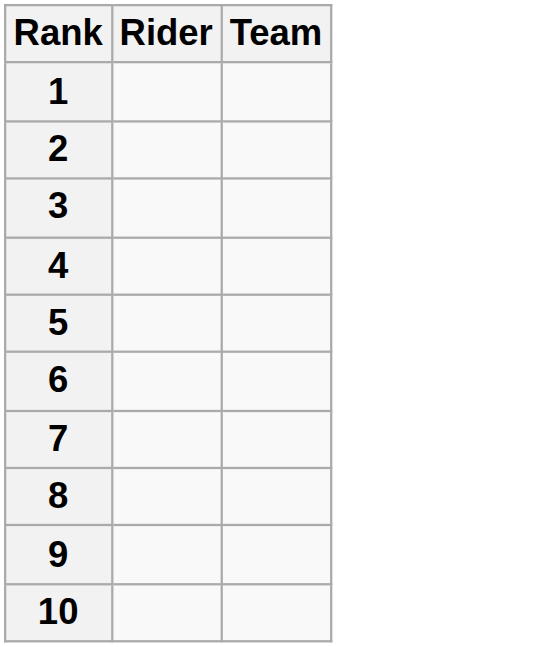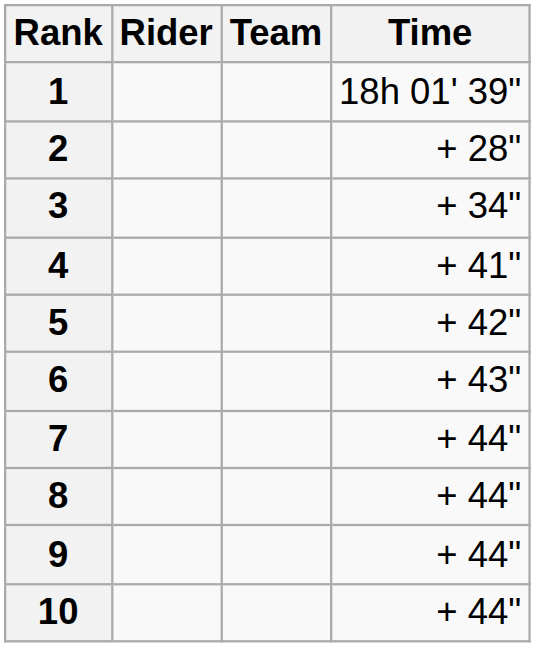+ column: Time | 18h 01' 39" | + 28" | + 34" | + 41" | + 42" | + 43" | + 44" | + 44" | + 44" | + 44"
